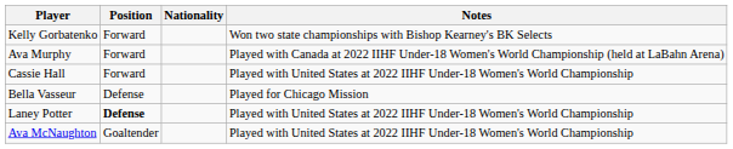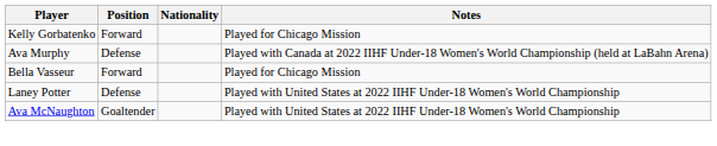Kelly Gorbatenko | Notes: Won two state championships with Bishop Kearney's BK Selects -> Played for Chicago Mission
Ava Murphy | Position: Forward -> Defense
- row: Cassie Hall | Forward | Played with United States at 2022 IIHF Under-18 Women's World Championship
Bella Vasseur | Position: Defense -> Forward
Laney Potter | Position: bold -> normal
